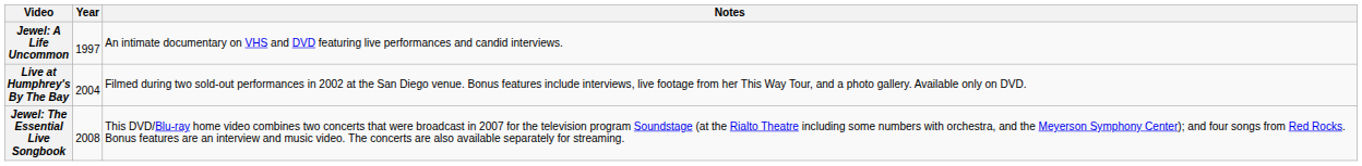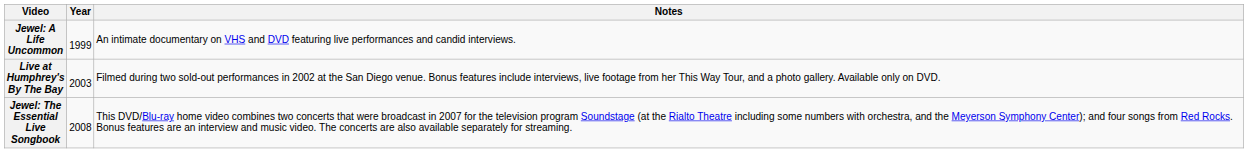Jewel: A Life Uncommon | Year: 1997 -> 1999
Live at Humphrey's By The Bay | Year: 2004 -> 2003
